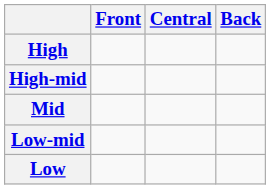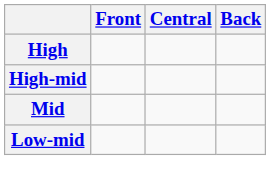- row: Low
